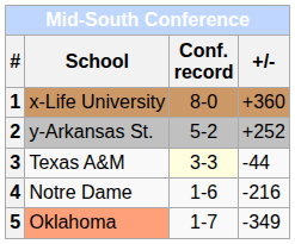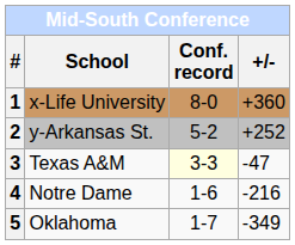3 | +/-: -44 -> -47
5 | School: lightsalmon background -> no background
